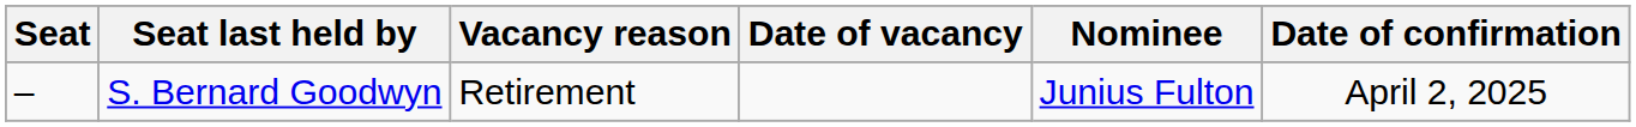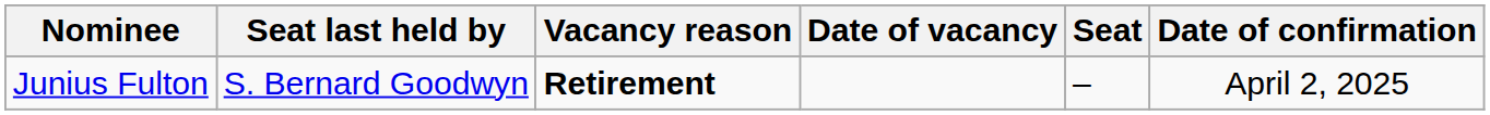columns swapped: Seat <-> Nominee
S. Bernard Goodwyn | Vacancy reason: normal -> bold
